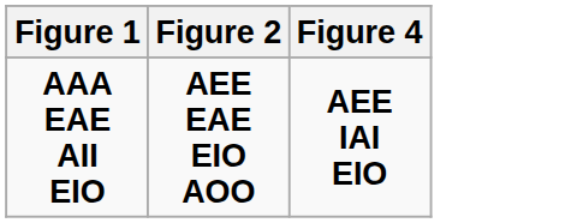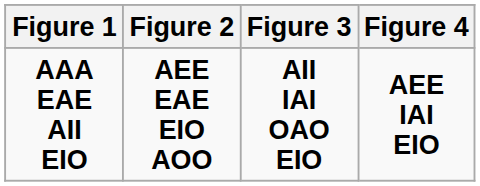+ column: Figure 3 | AII IAI OAO EIO
